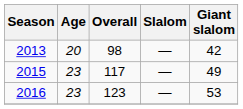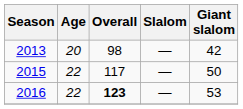2015 | Age: 23 -> 22
2015 | Giant slalom: 49 -> 50
2016 | Age: 23 -> 22
2016 | Overall: normal -> bold
